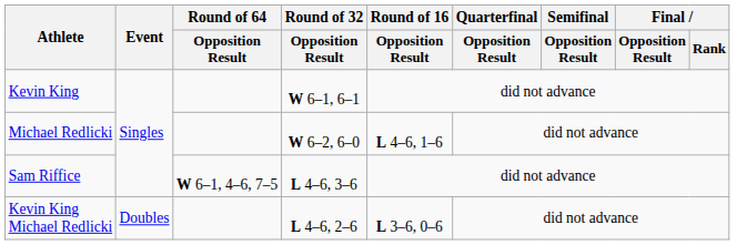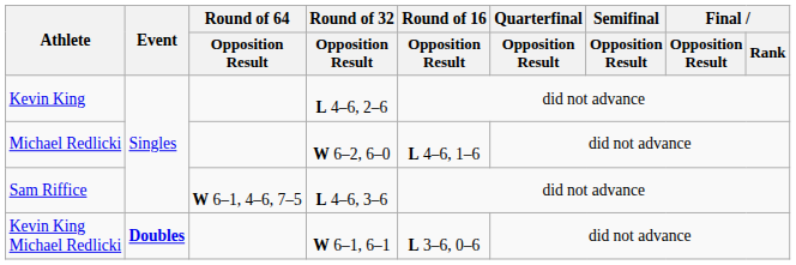Kevin King | Round of 32 / Opposition Result: W 6–1, 6–1 -> L 4–6, 2–6
Kevin King Michael Redlicki | Event: normal -> bold
Kevin King Michael Redlicki | Round of 32 / Opposition Result: L 4–6, 2–6 -> W 6–1, 6–1
